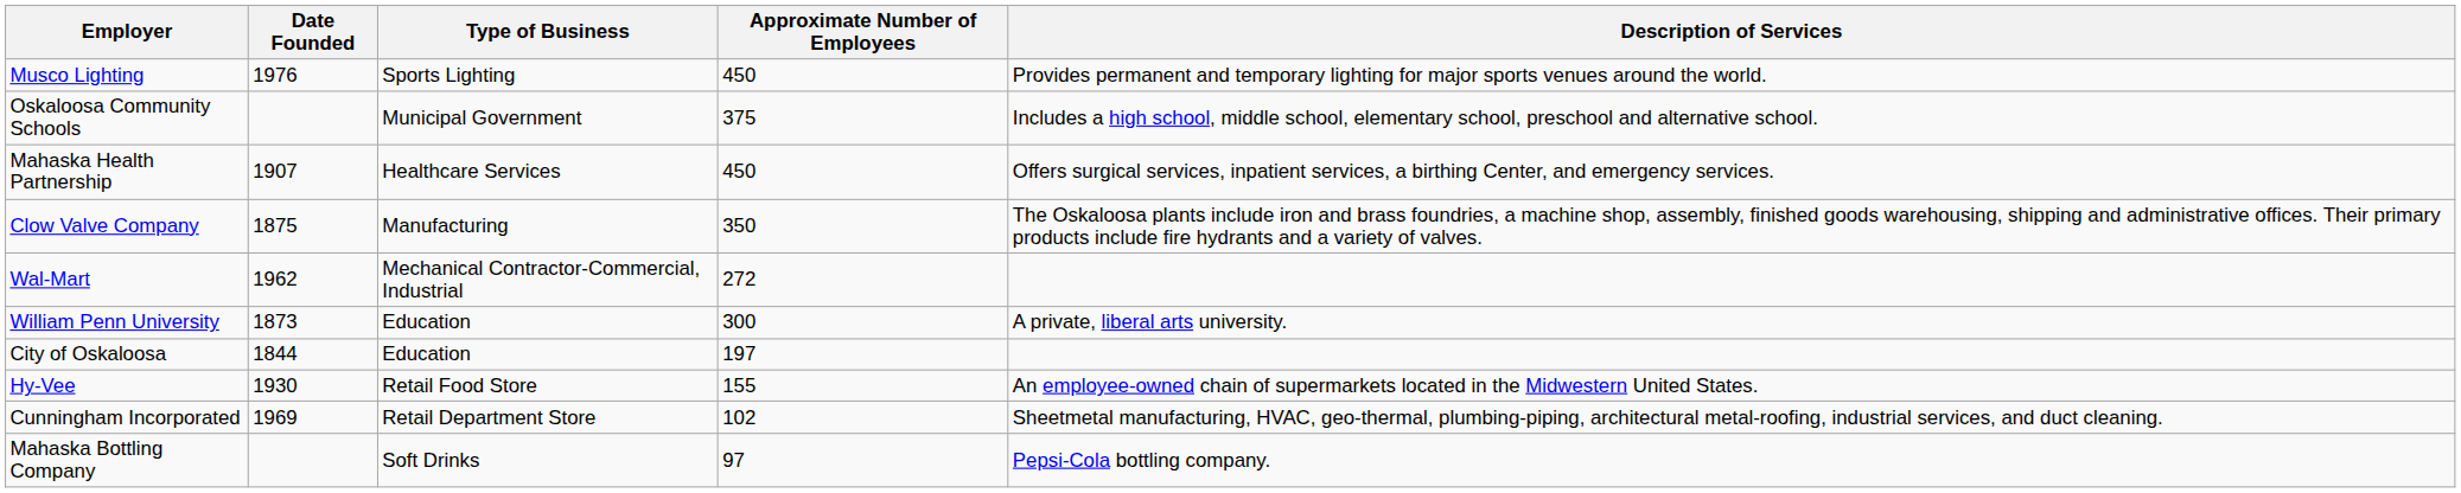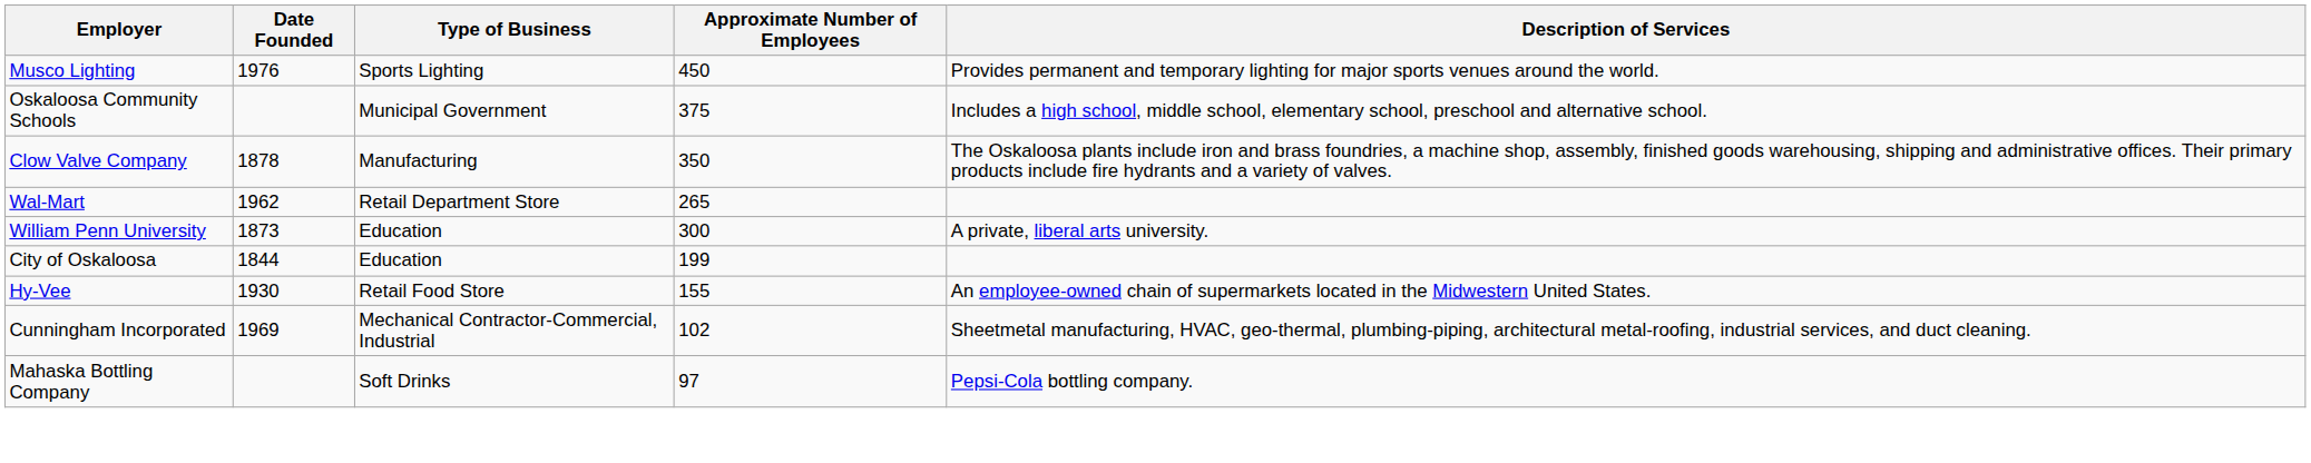- row: Mahaska Health Partnership | 1907 | Healthcare Services | 450 | Offers surgical services, inpatient services, a birthing Center, and emergency services.
Clow Valve Company | Date Founded: 1875 -> 1878
Wal-Mart | Type of Business: Mechanical Contractor-Commercial, Industrial -> Retail Department Store
Wal-Mart | Approximate Number of Employees: 272 -> 265
City of Oskaloosa | Approximate Number of Employees: 197 -> 199
Cunningham Incorporated | Type of Business: Retail Department Store -> Mechanical Contractor-Commercial, Industrial
